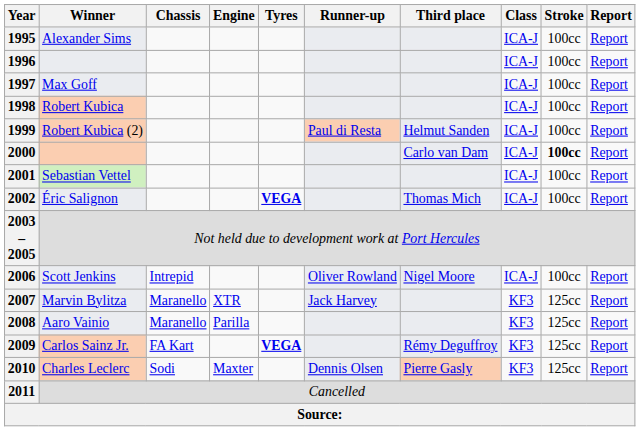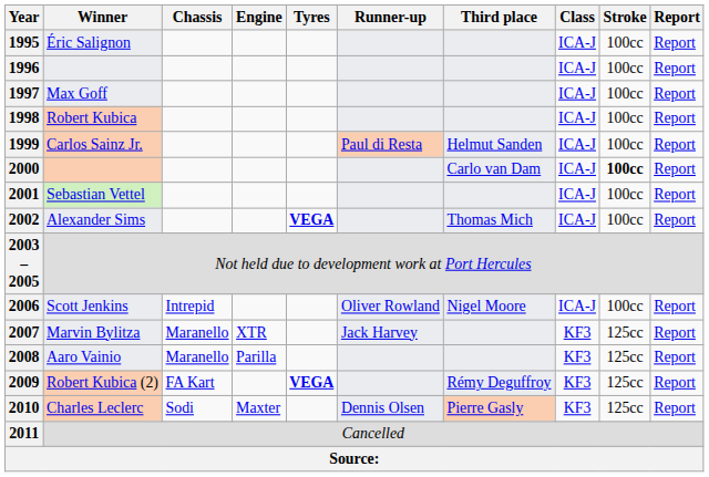1995 | Winner: Alexander Sims -> Éric Salignon
1999 | Winner: Robert Kubica (2) -> Carlos Sainz Jr.
2002 | Winner: Éric Salignon -> Alexander Sims
2009 | Winner: Carlos Sainz Jr. -> Robert Kubica (2)
